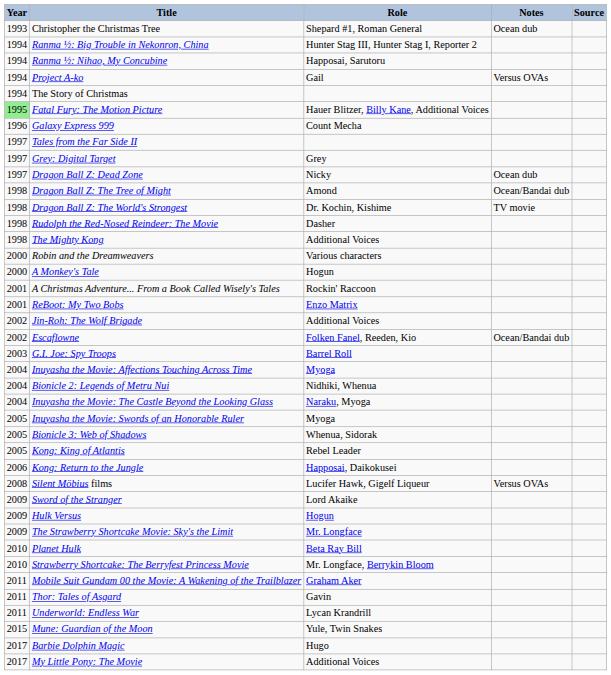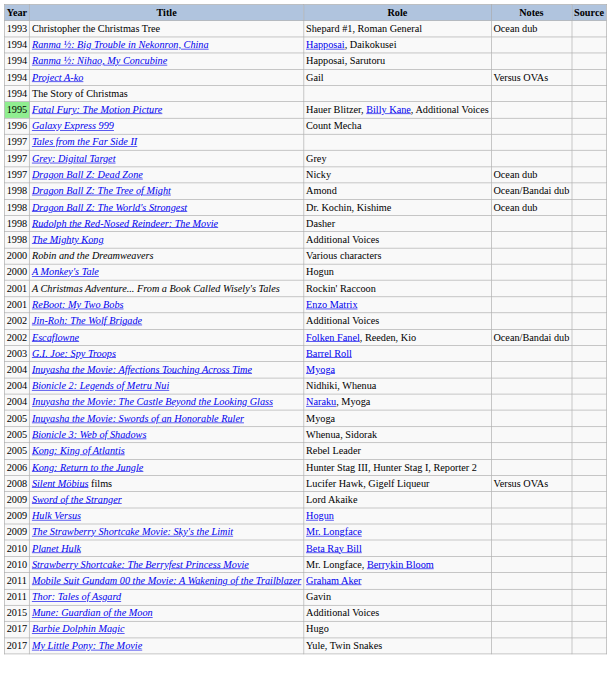Ranma ½: Big Trouble in Nekonron, China | Role: Hunter Stag III, Hunter Stag I, Reporter 2 -> Happosai, Daikokusei
Dragon Ball Z: The World's Strongest | Notes: TV movie -> Ocean dub
Kong: Return to the Jungle | Role: Happosai, Daikokusei -> Hunter Stag III, Hunter Stag I, Reporter 2
- row: 2011 | Underworld: Endless War | Lycan Krandrill
Mune: Guardian of the Moon | Role: Yule, Twin Snakes -> Additional Voices
My Little Pony: The Movie | Role: Additional Voices -> Yule, Twin Snakes
